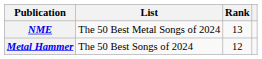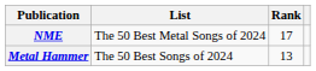NME | Rank: 13 -> 17
Metal Hammer | Rank: 12 -> 13
